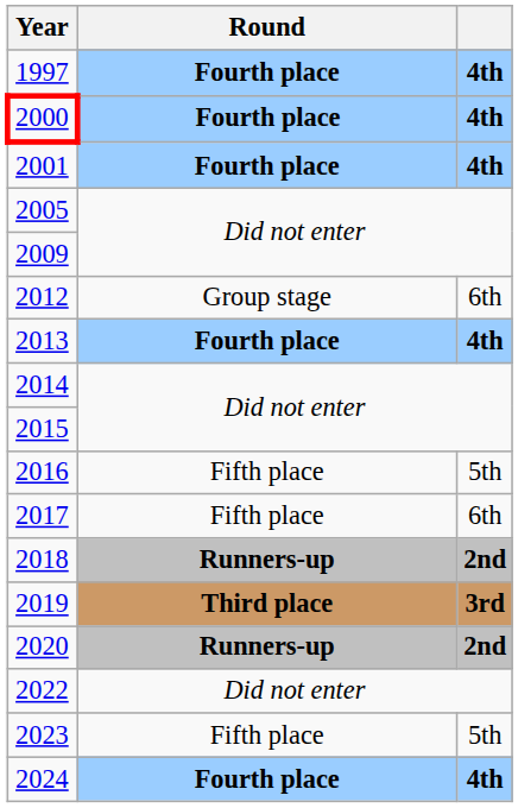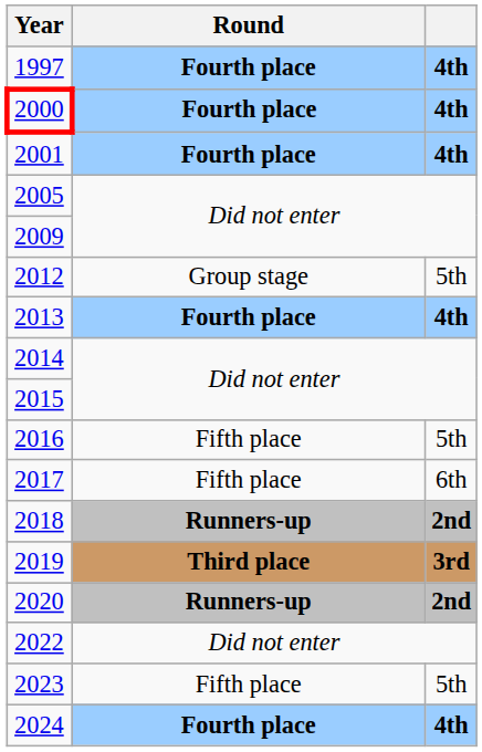2012 | column 3: 6th -> 5th
